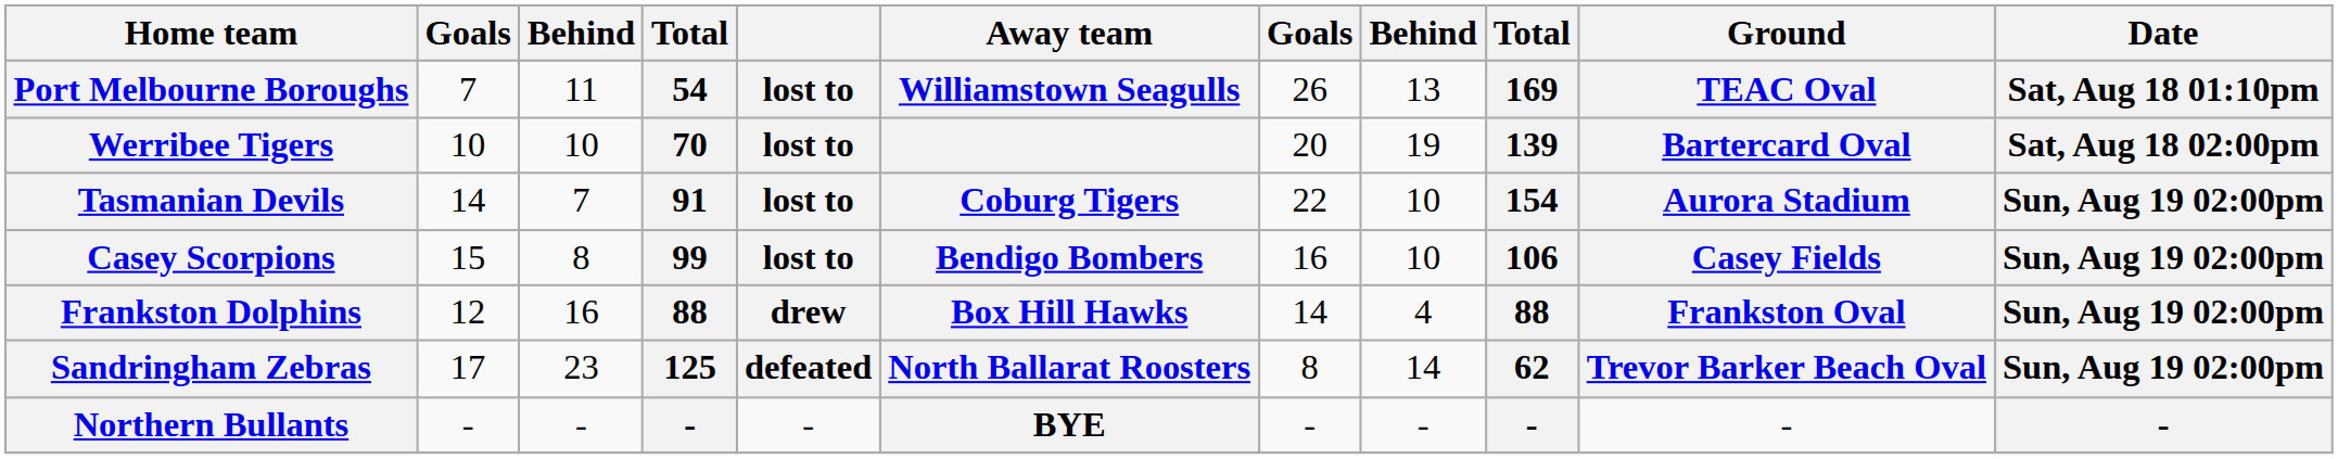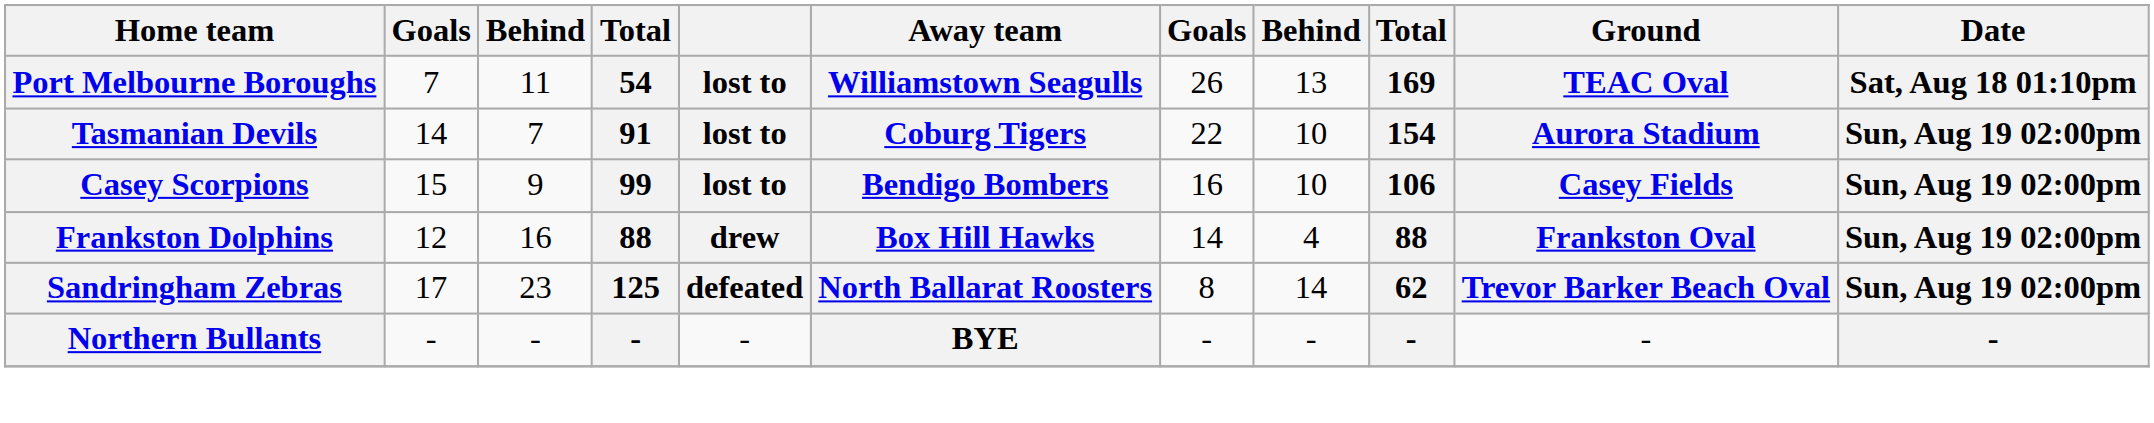- row: Werribee Tigers | 10 | 10 | 70 | lost to | 20 | 19 | 139 | Bartercard Oval | Sat, Aug 18 02:00pm
Casey Scorpions | column 3: 8 -> 9
